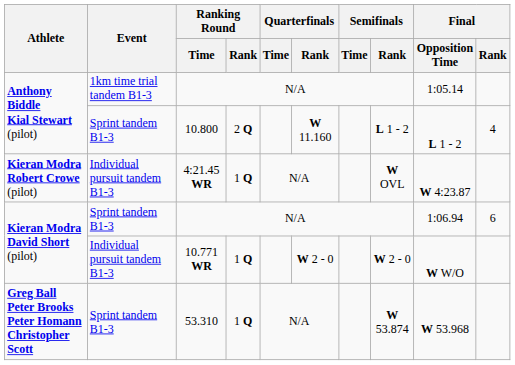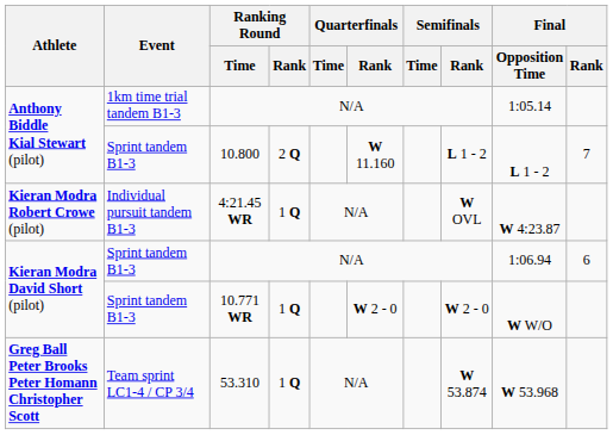10.800 | Final / Rank: 4 -> 7
10.771 WR | Event: Individual pursuit tandem B1-3 -> Sprint tandem B1-3
53.310 | Event: Sprint tandem B1-3 -> Team sprint LC1-4 / CP 3/4
